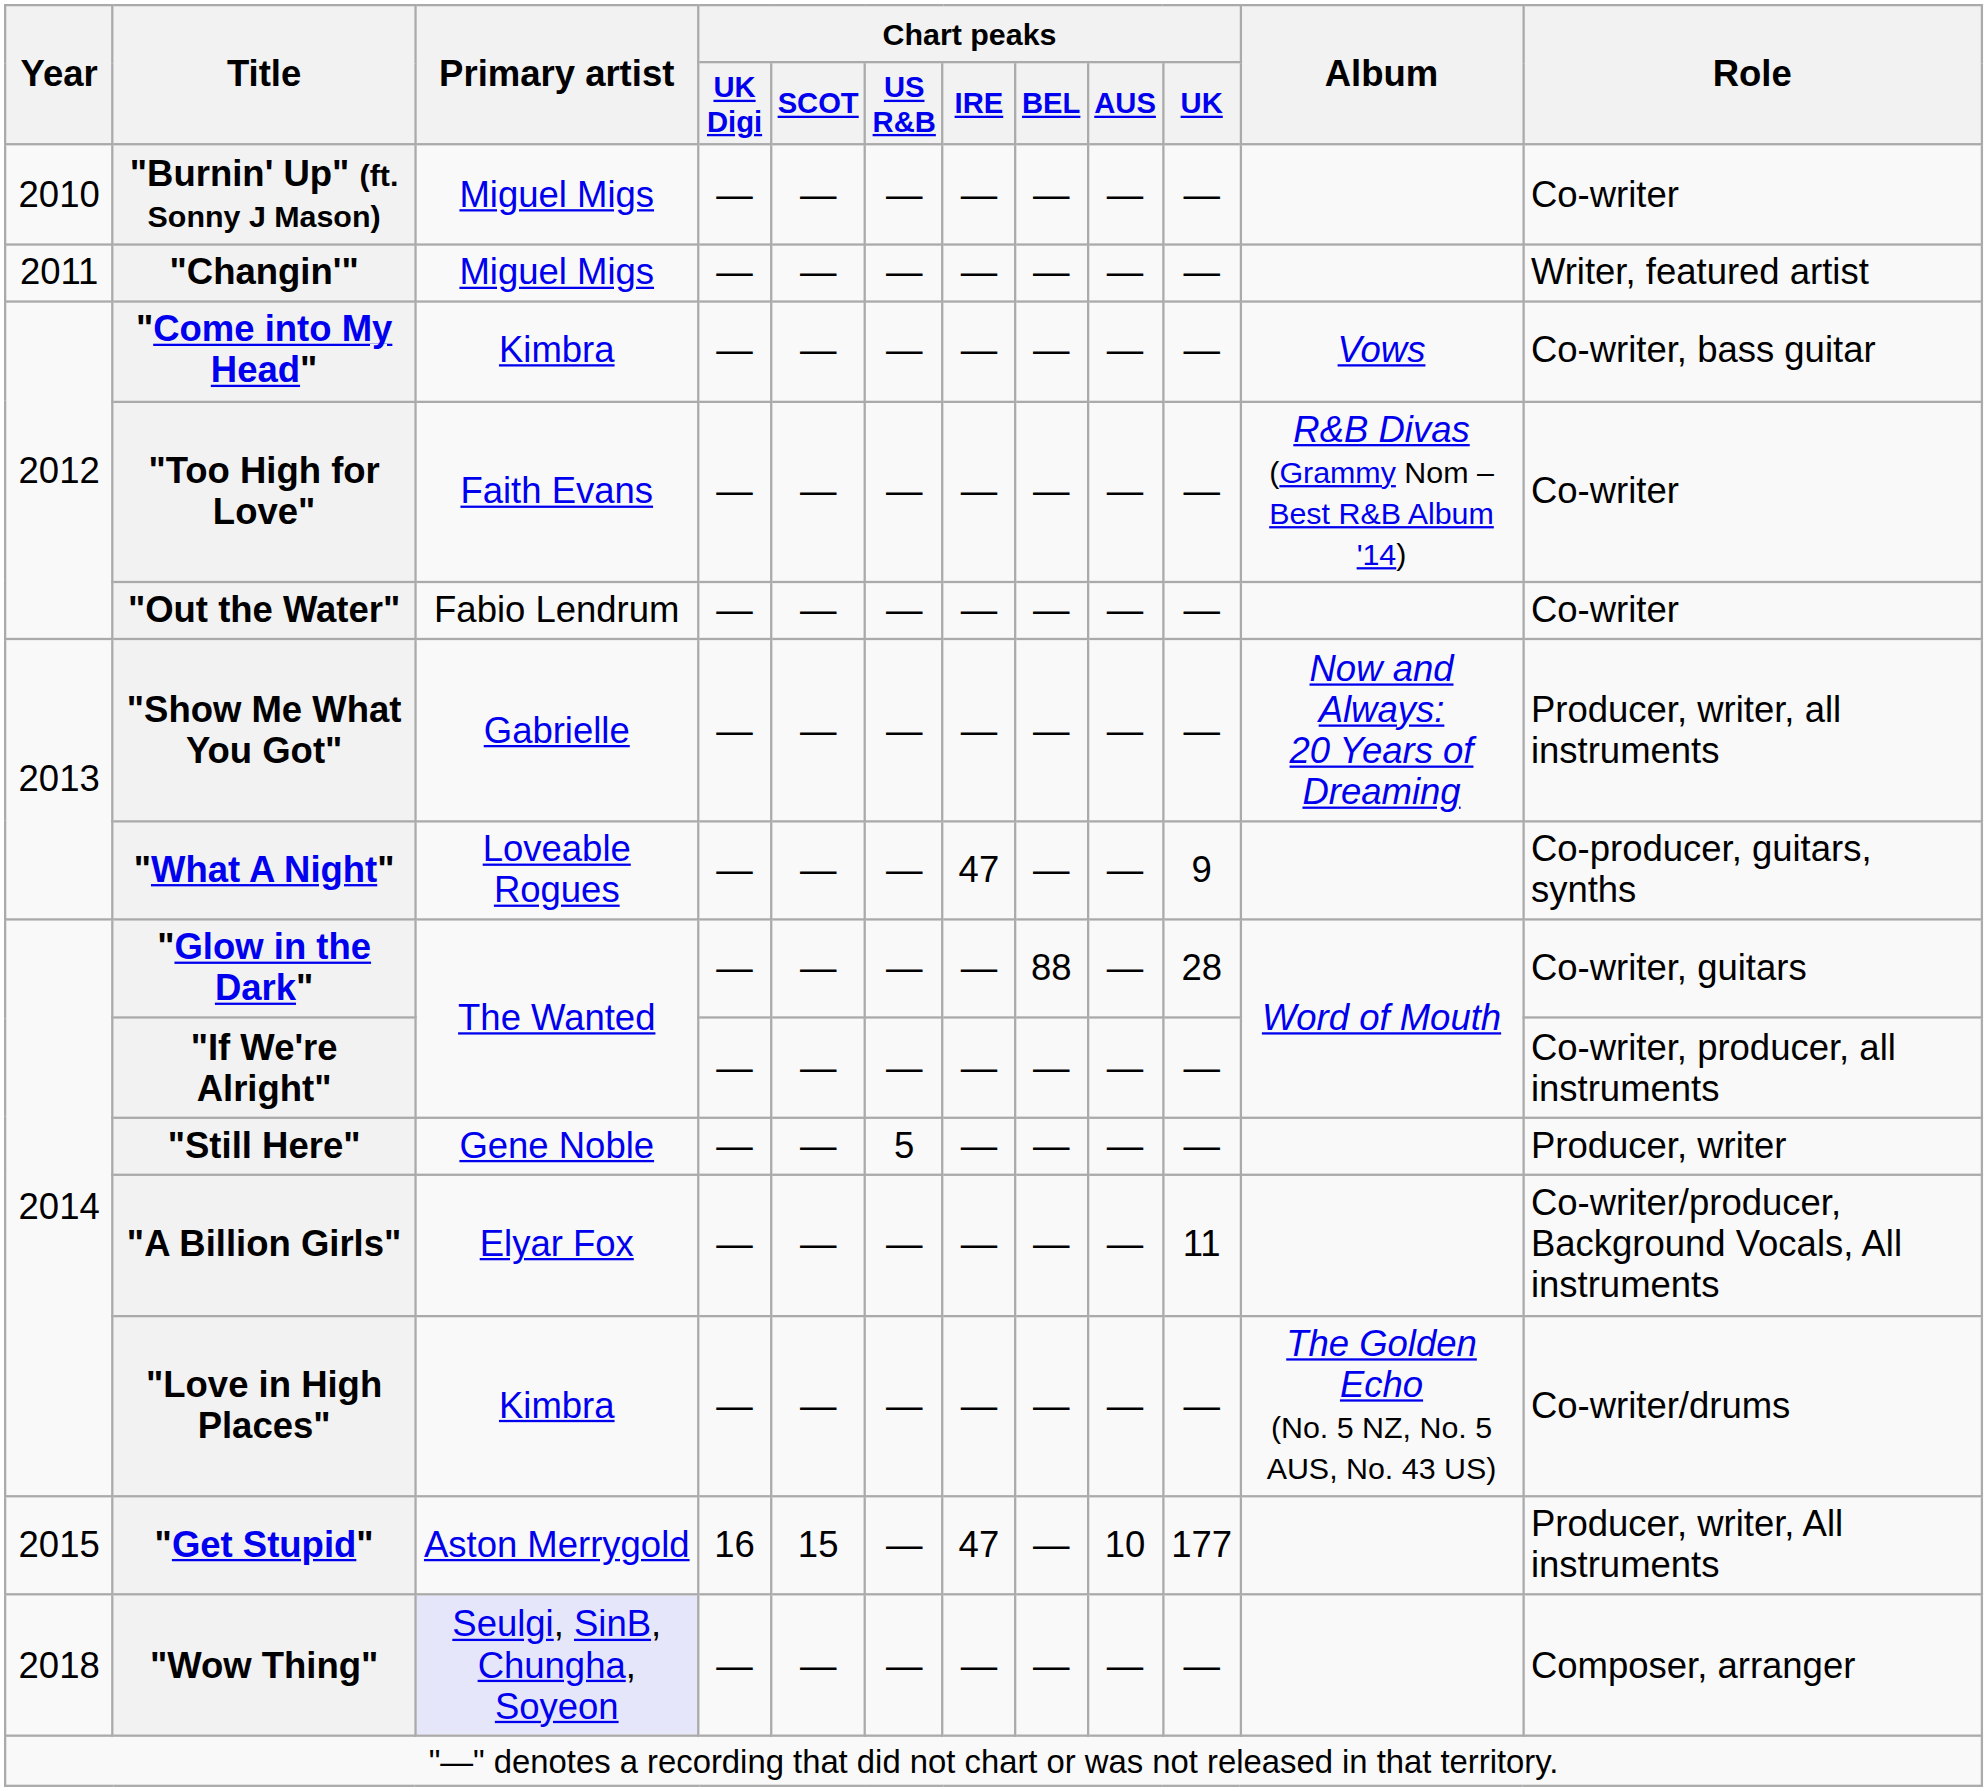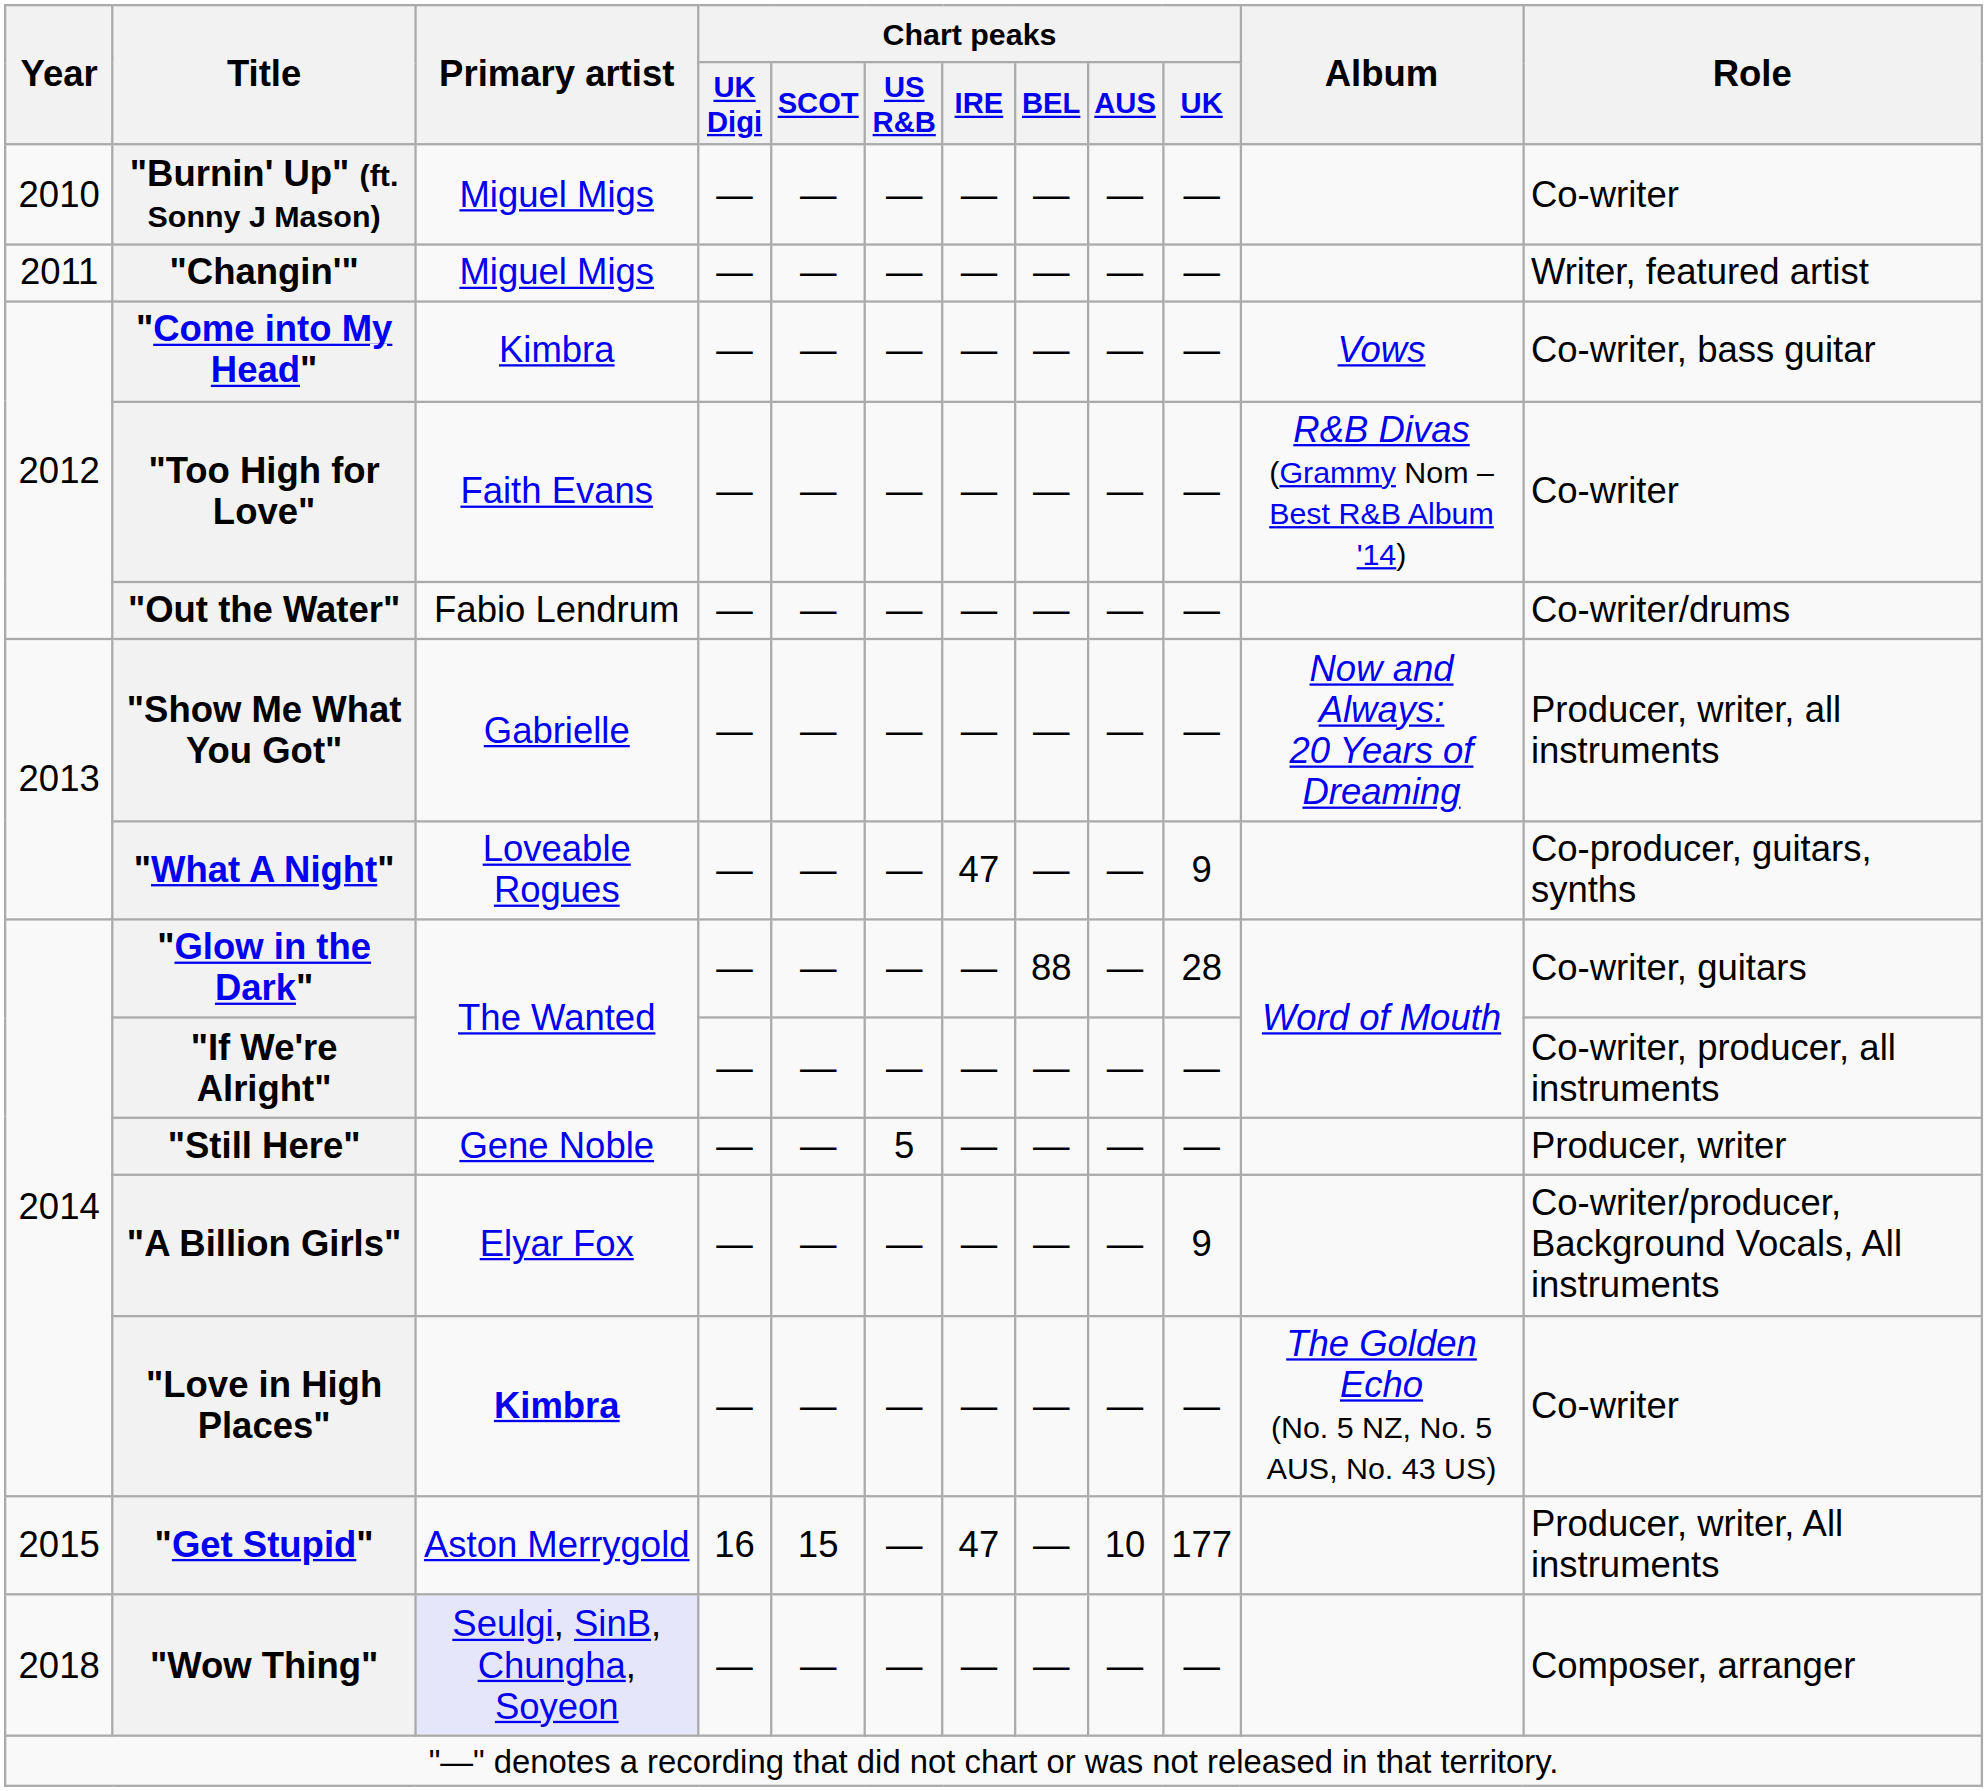"Out the Water" | Role: Co-writer -> Co-writer/drums
"A Billion Girls" | Chart peaks / UK: 11 -> 9
"Love in High Places" | Primary artist: normal -> bold
"Love in High Places" | Role: Co-writer/drums -> Co-writer
